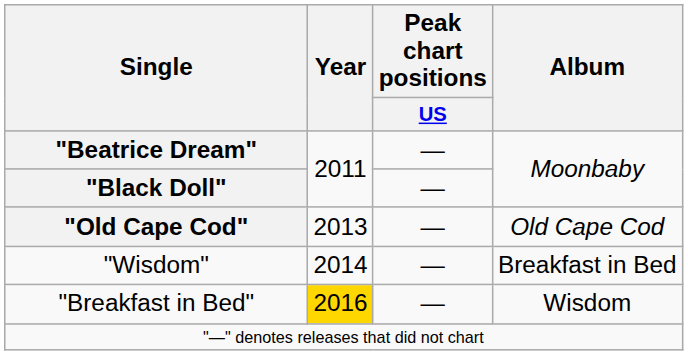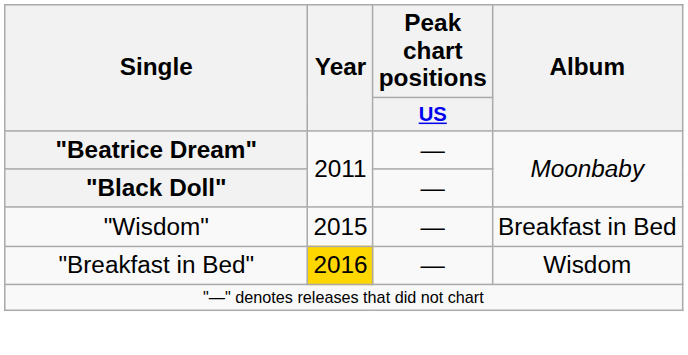- row: "Old Cape Cod" | 2013 | — | Old Cape Cod
"Wisdom" | Year: 2014 -> 2015
